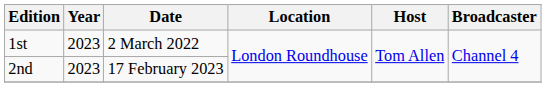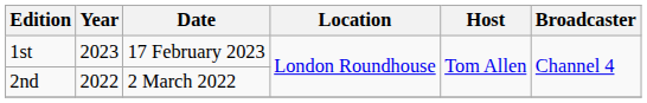1st | Date: 2 March 2022 -> 17 February 2023
2nd | Year: 2023 -> 2022
2nd | Date: 17 February 2023 -> 2 March 2022
